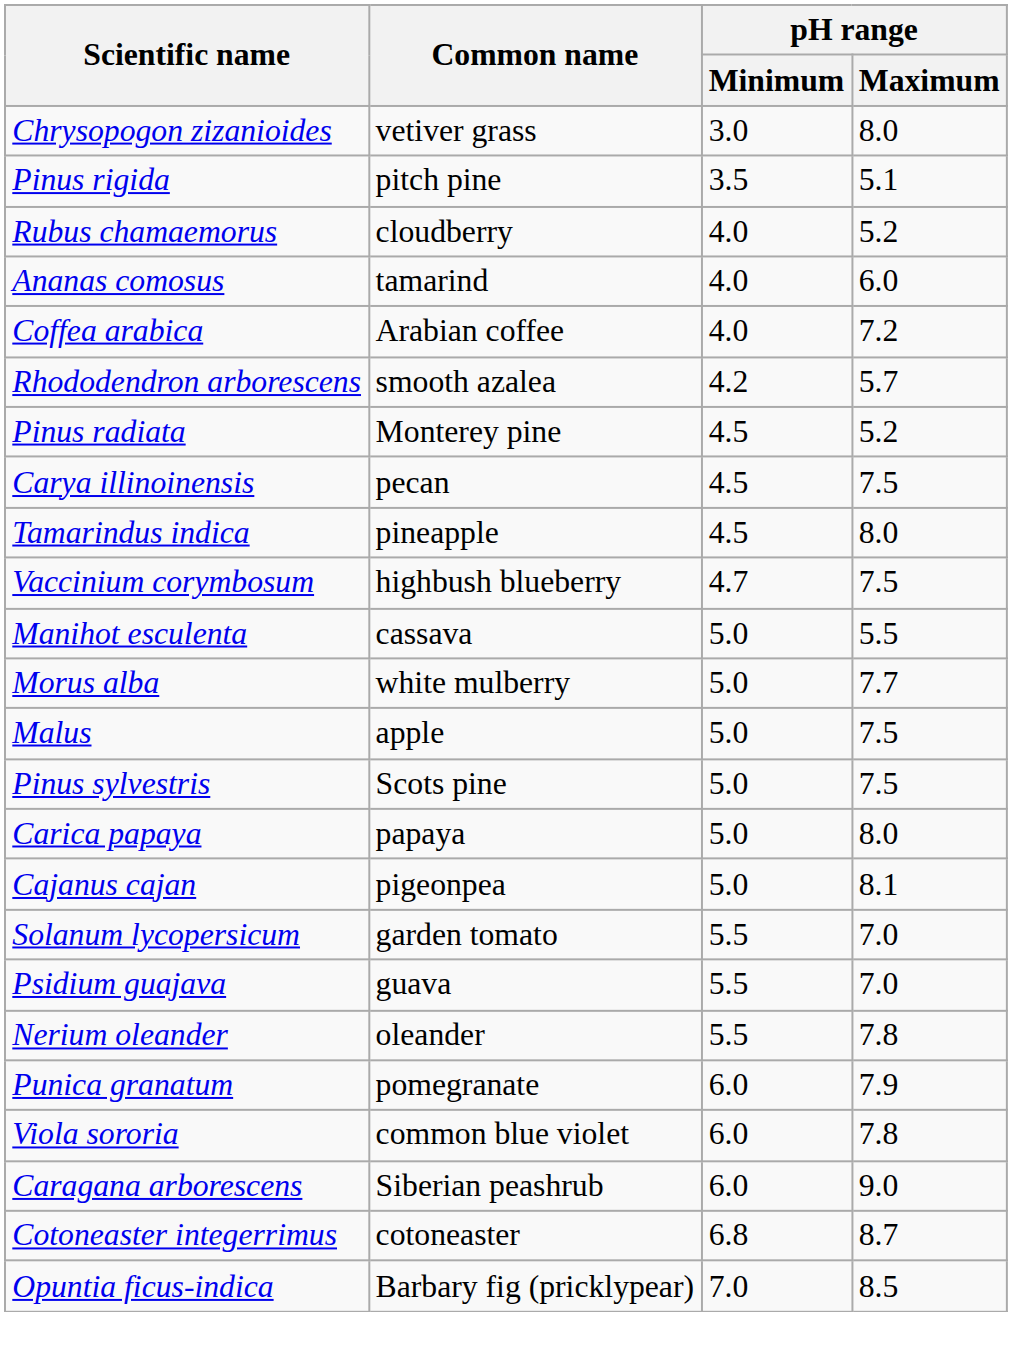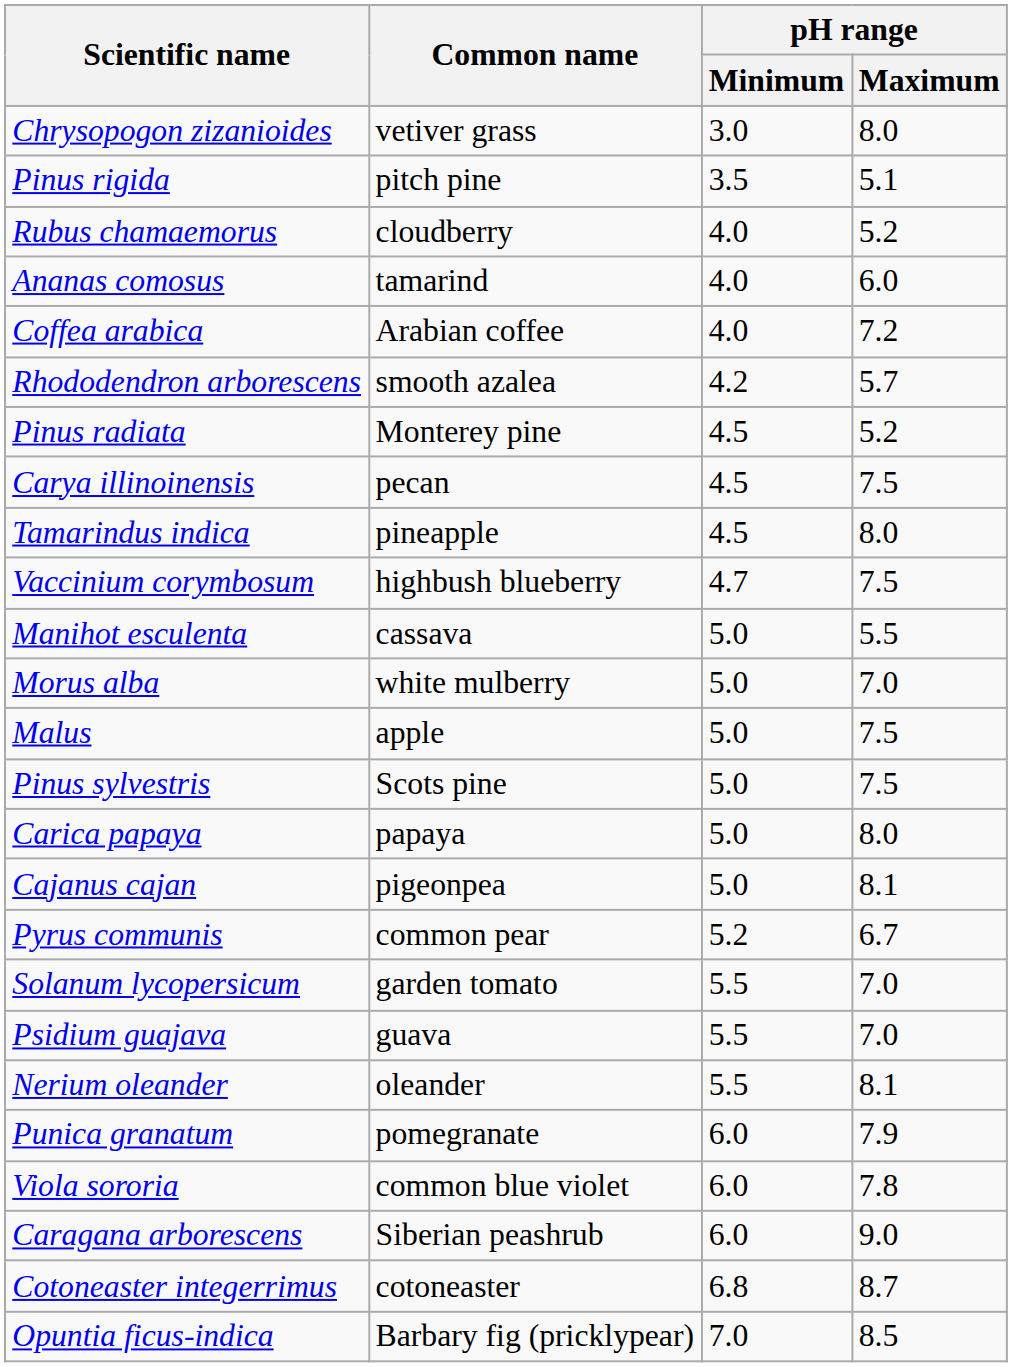Morus alba | pH range / Maximum: 7.7 -> 7.0
+ row: Pyrus communis | common pear | 5.2 | 6.7
Nerium oleander | pH range / Maximum: 7.8 -> 8.1
